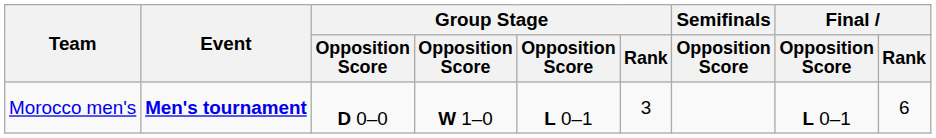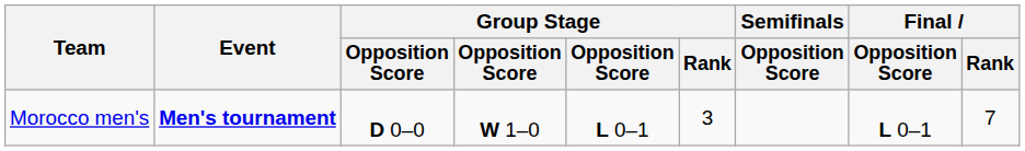Morocco men's | Final / Rank: 6 -> 7
